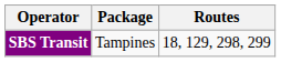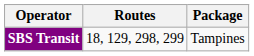columns swapped: Package <-> Routes
